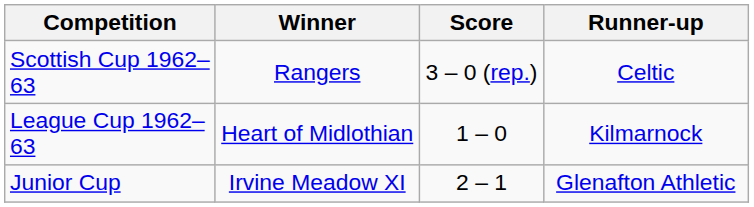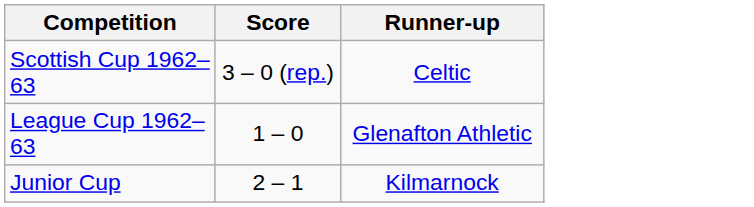- column: Winner | Rangers | Heart of Midlothian | Irvine Meadow XI
League Cup 1962–63 | Runner-up: Kilmarnock -> Glenafton Athletic
Junior Cup | Runner-up: Glenafton Athletic -> Kilmarnock
